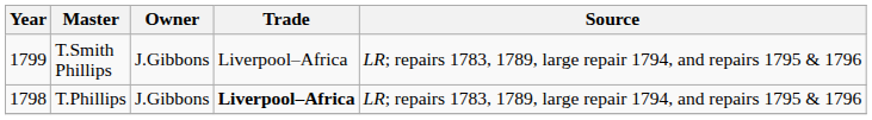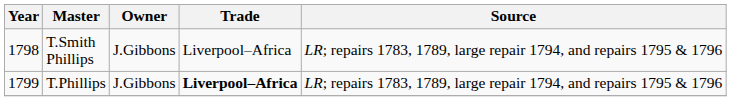T.Smith Phillips | Year: 1799 -> 1798
T.Phillips | Year: 1798 -> 1799
